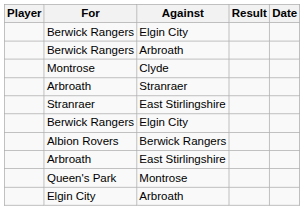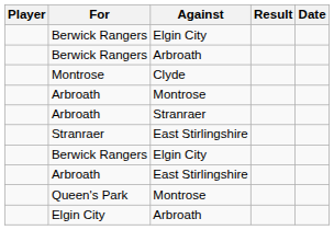+ row: Arbroath | Montrose
- row: Albion Rovers | Berwick Rangers
